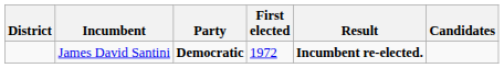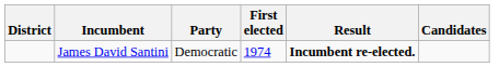James David Santini | Party: bold -> normal
James David Santini | First elected: 1972 -> 1974
